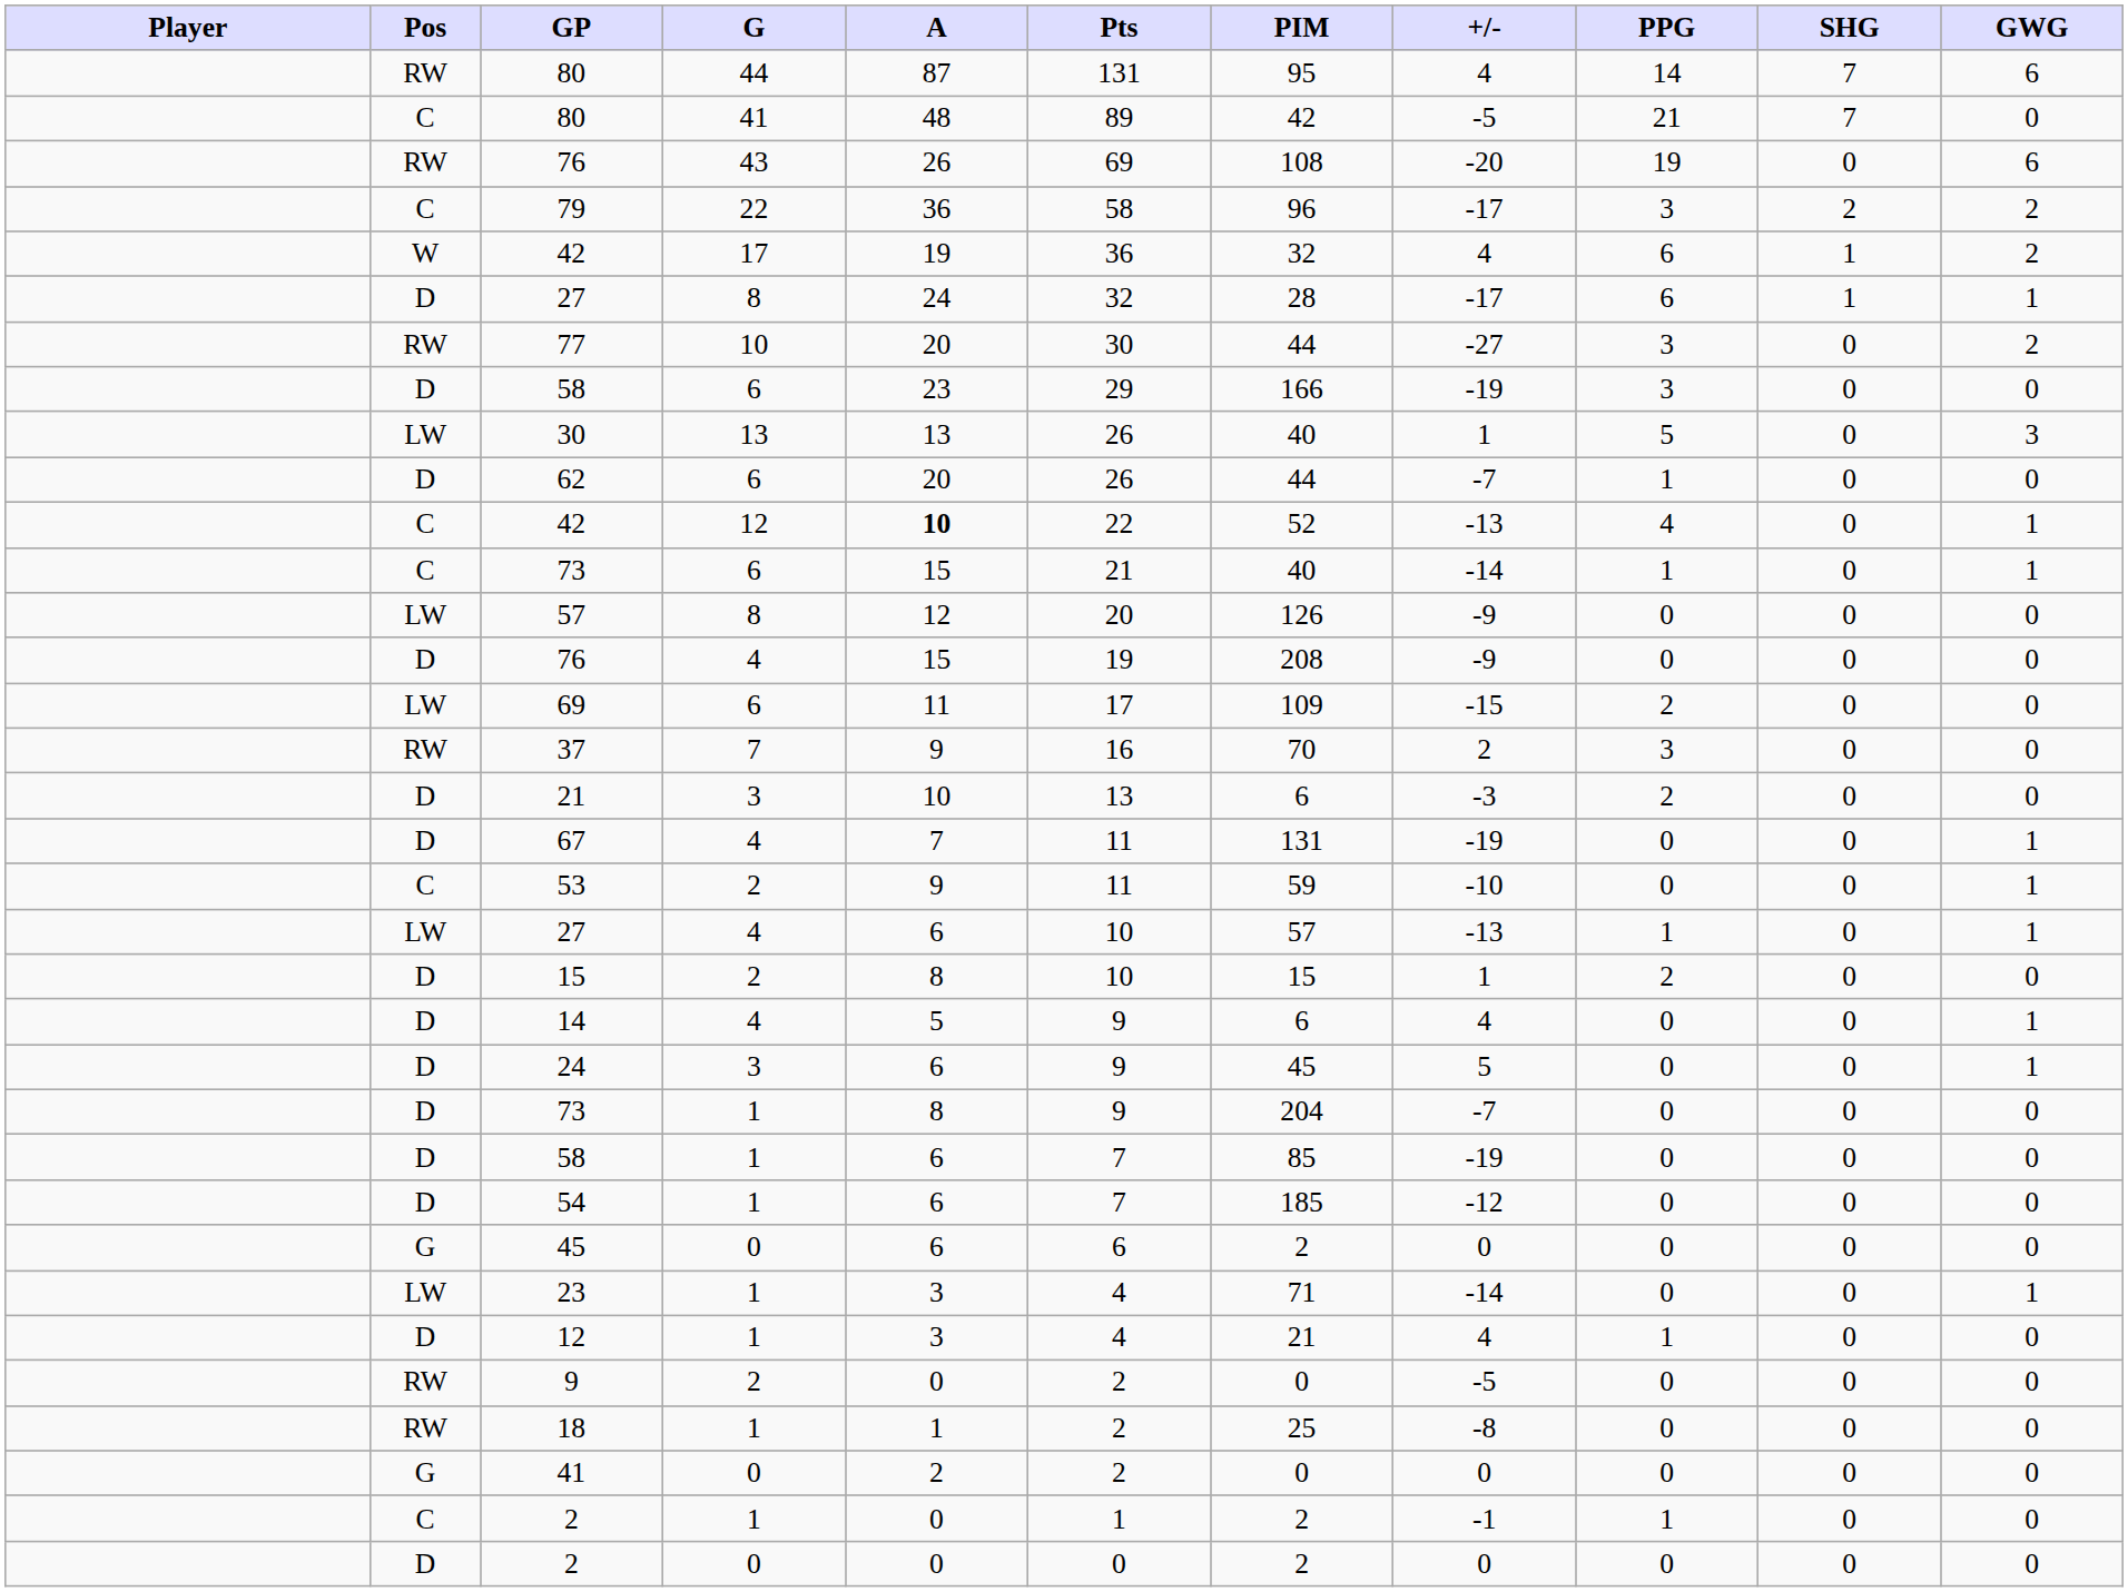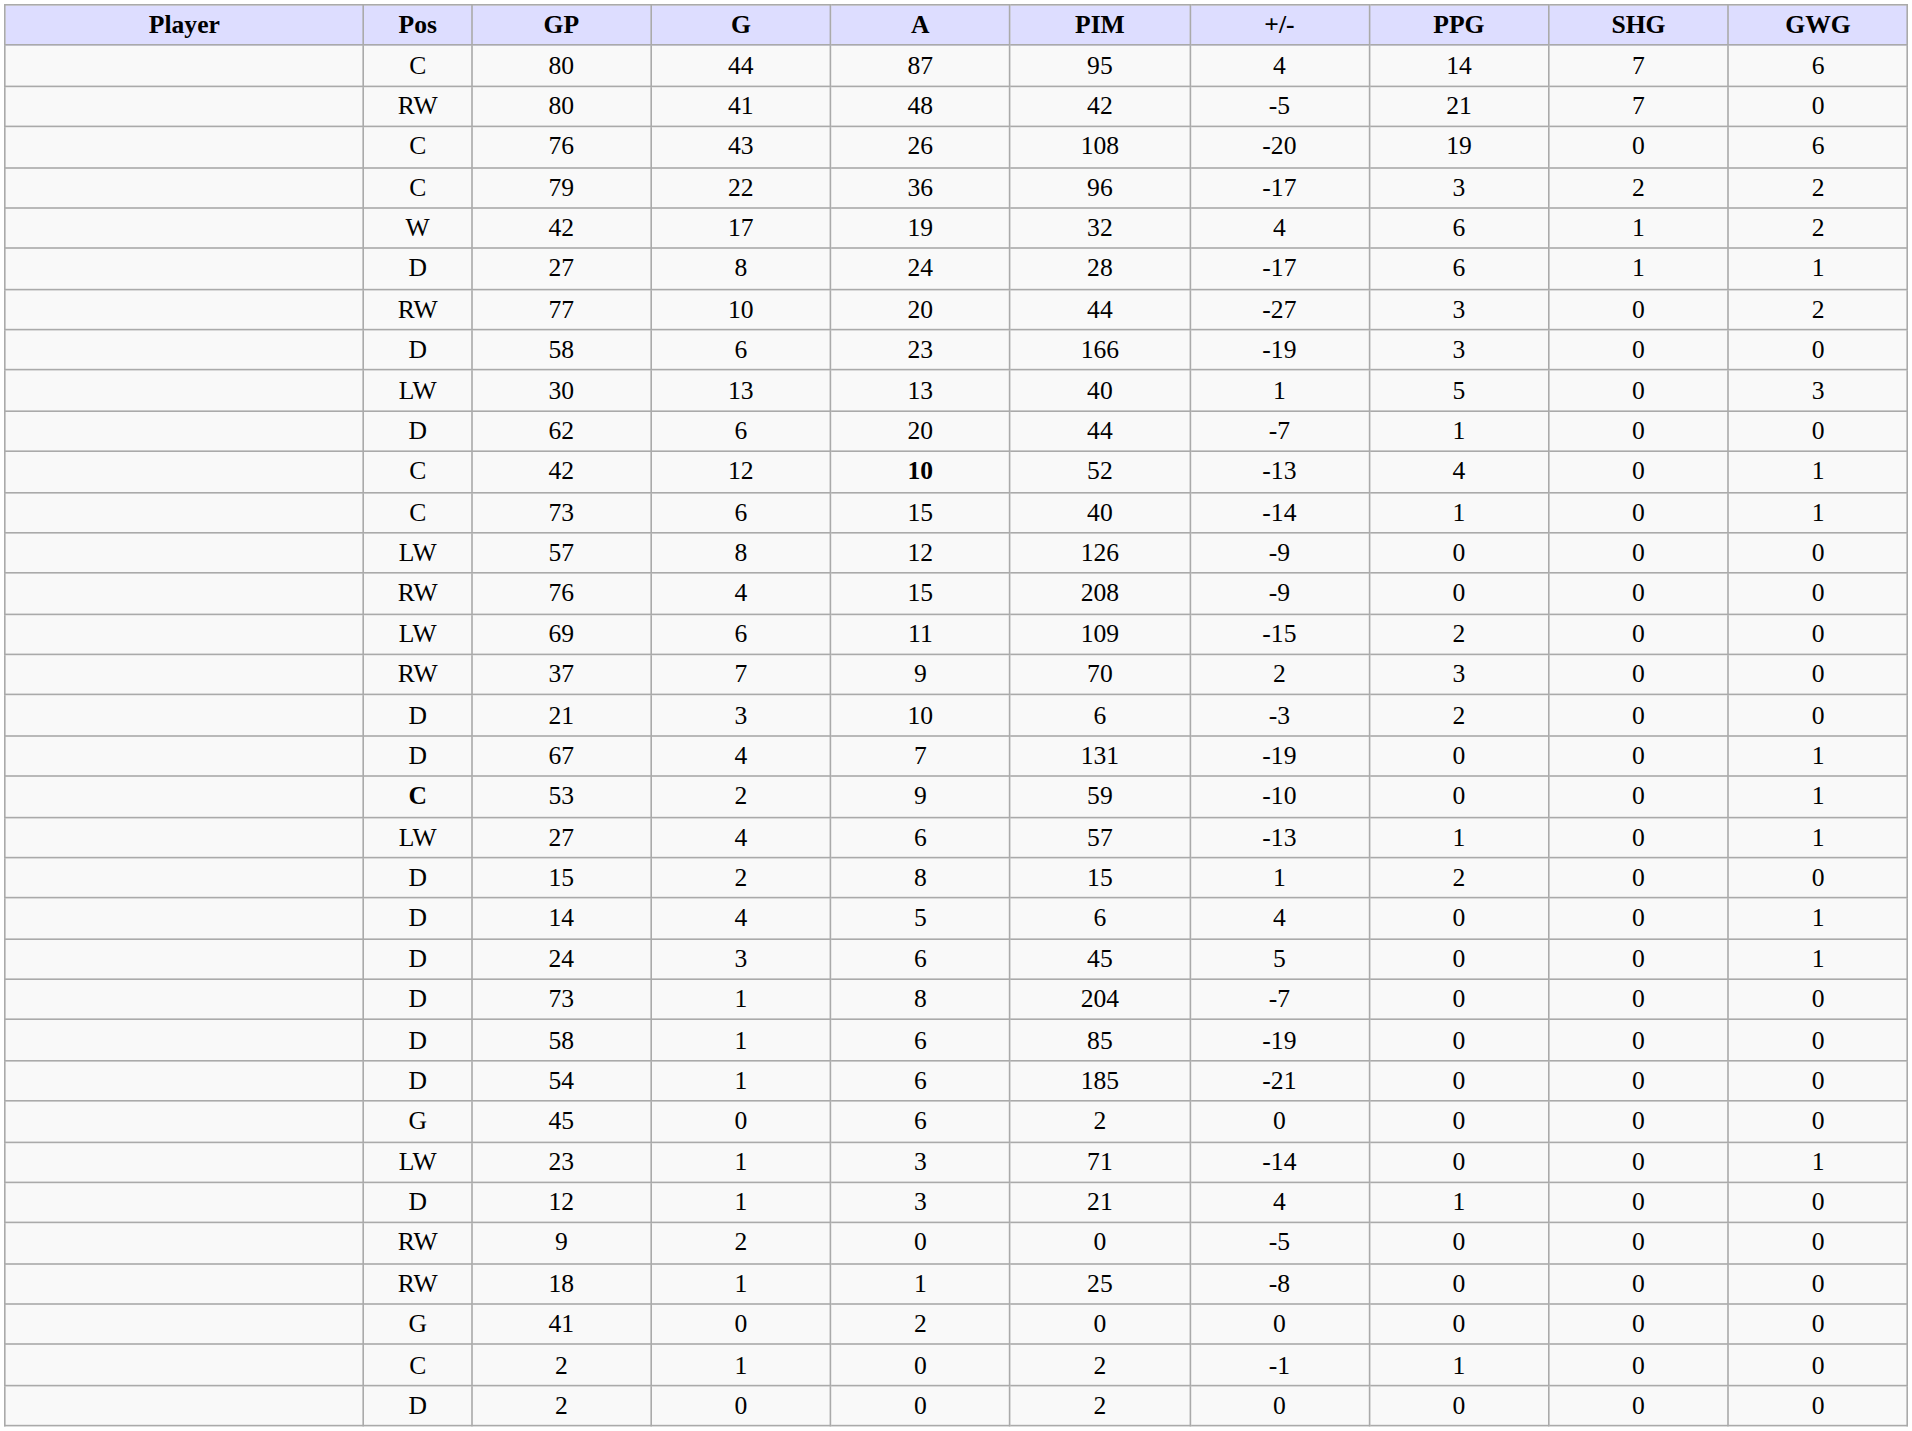- column: Pts | 131 | 89 | 69 | 58 | 36 | 32 | 30 | 29 | 26 | 26 | 22 | 21 | 20 | 19 | 17 | 16 | 13 | 11 | 11 | 10 | 10 | 9 | 9 | 9 | 7 | 7 | 6 | 4 | 4 | 2 | 2 | 2 | 1 | 0
80 / 44 | Pos: RW -> C
80 / 41 | Pos: C -> RW
76 / 43 | Pos: RW -> C
76 / 4 | Pos: D -> RW
53 | Pos: normal -> bold
54 | +/-: -12 -> -21
